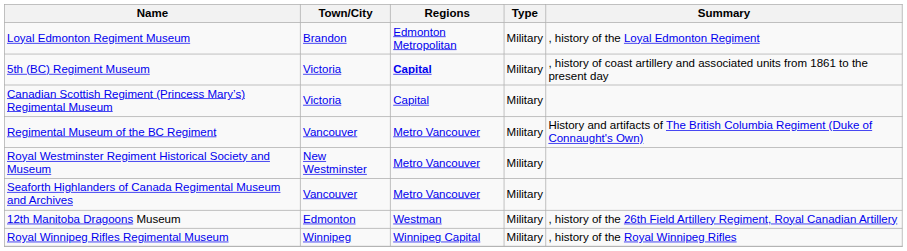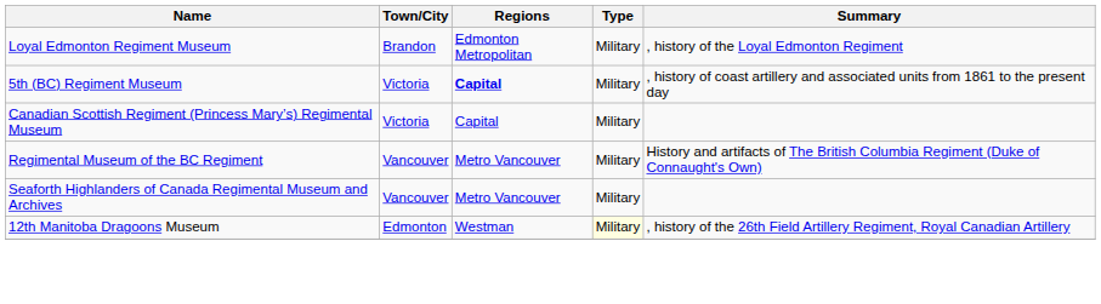- row: Royal Westminster Regiment Historical Society and Museum | New Westminster | Metro Vancouver | Military
12th Manitoba Dragoons Museum | Type: no background -> lightyellow background
- row: Royal Winnipeg Rifles Regimental Museum | Winnipeg | Winnipeg Capital | Military | , history of the Royal Winnipeg Rifles
